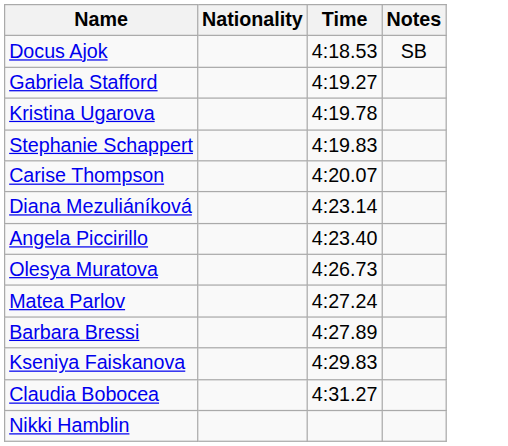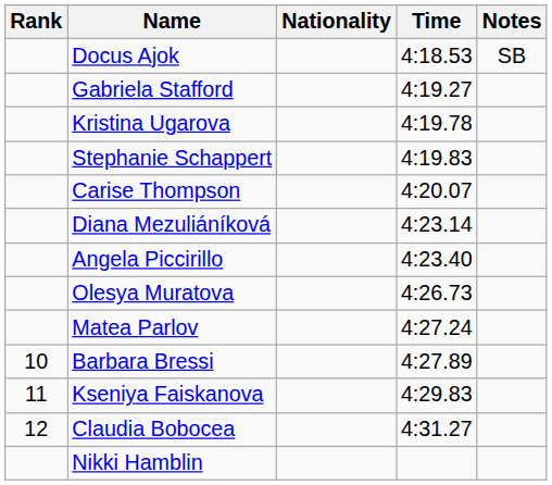+ column: Rank | 10 | 11 | 12
